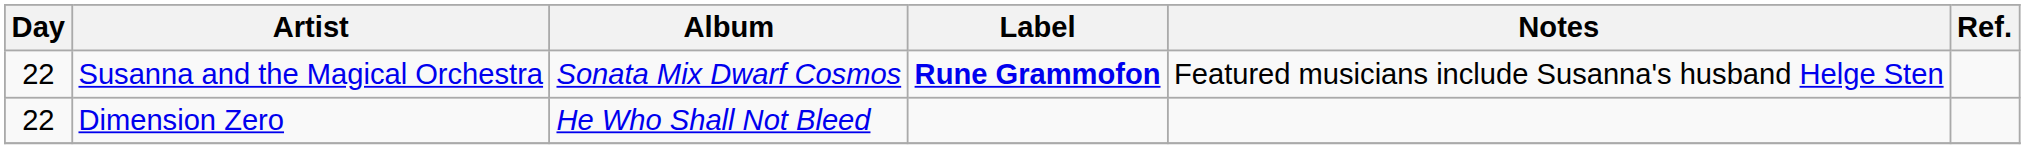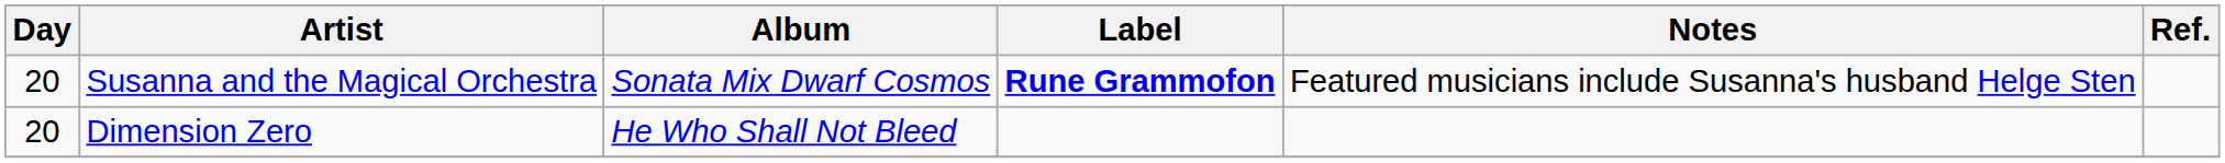Susanna and the Magical Orchestra | Day: 22 -> 20
Dimension Zero | Day: 22 -> 20
